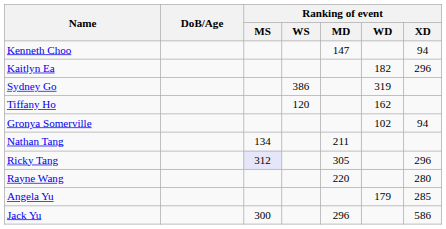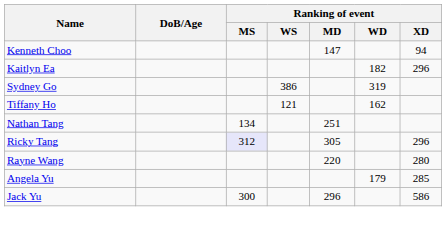Tiffany Ho | Ranking of event / WS: 120 -> 121
- row: Gronya Somerville | 102 | 94
Nathan Tang | Ranking of event / MD: 211 -> 251
